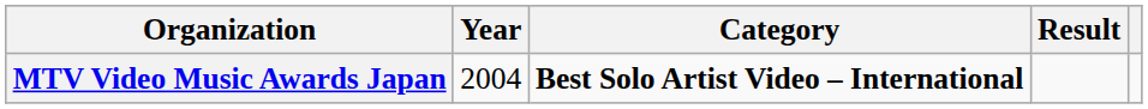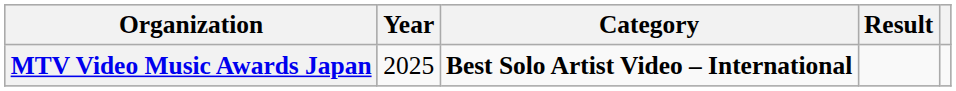MTV Video Music Awards Japan | Year: 2004 -> 2025
